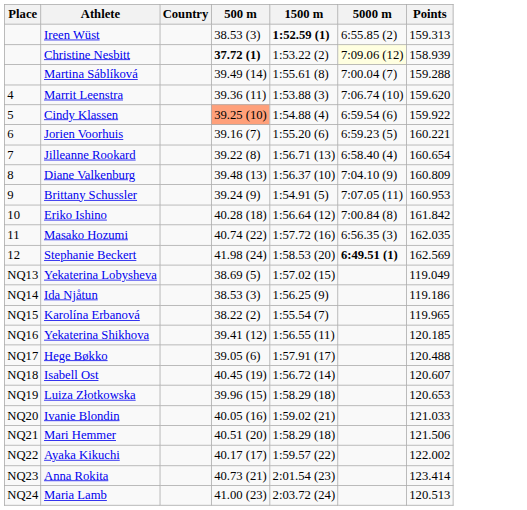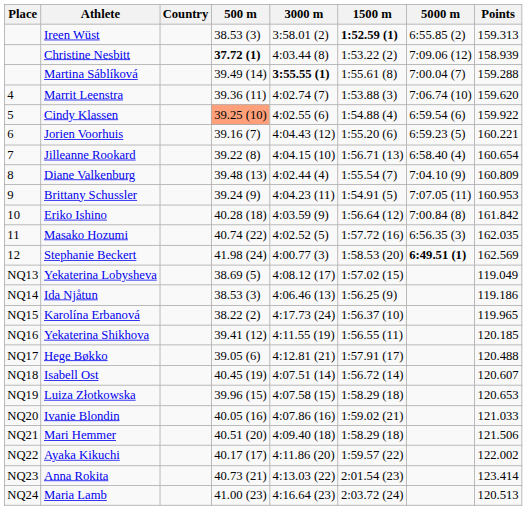+ column: 3000 m | 3:58.01 (2) | 4:03.44 (8) | 3:55.55 (1) | 4:02.74 (7) | 4:02.55 (6) | 4:04.43 (12) | 4:04.15 (10) | 4:02.44 (4) | 4:04.23 (11) | 4:03.59 (9) | 4:02.52 (5) | 4:00.77 (3) | 4:08.12 (17) | 4:06.46 (13) | 4:17.73 (24) | 4:11.55 (19) | 4:12.81 (21) | 4:07.51 (14) | 4:07.58 (15) | 4:07.86 (16) | 4:09.40 (18) | 4:11.86 (20) | 4:13.03 (22) | 4:16.64 (23)
Christine Nesbitt | 5000 m: lightyellow background -> no background
Diane Valkenburg | 1500 m: 1:56.37 (10) -> 1:55.54 (7)
Karolína Erbanová | 1500 m: 1:55.54 (7) -> 1:56.37 (10)
